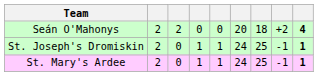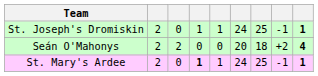rows swapped: Seán O'Mahonys <-> St. Joseph's Dromiskin
St. Mary's Ardee | column 4: normal -> bold
